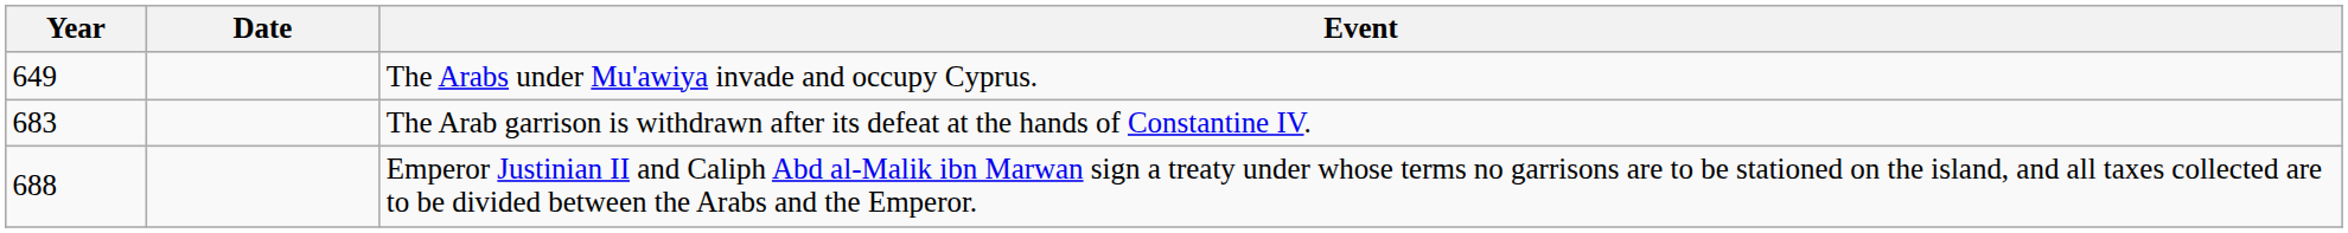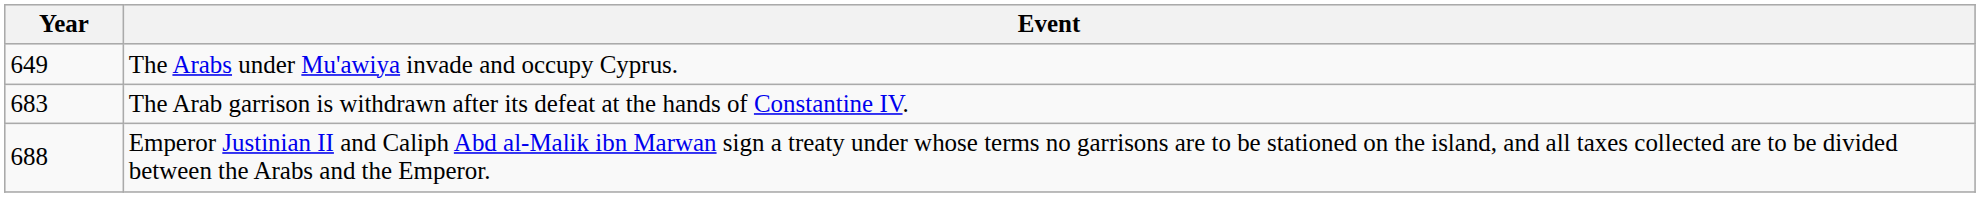- column: Date
